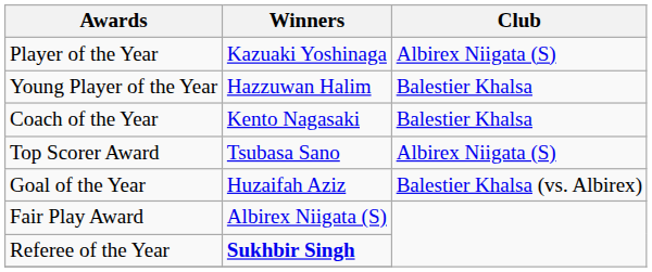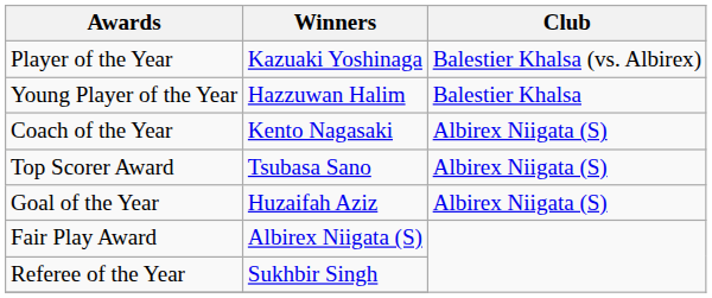Player of the Year | Club: Albirex Niigata (S) -> Balestier Khalsa (vs. Albirex)
Coach of the Year | Club: Balestier Khalsa -> Albirex Niigata (S)
Goal of the Year | Club: Balestier Khalsa (vs. Albirex) -> Albirex Niigata (S)
Referee of the Year | Winners: bold -> normal
